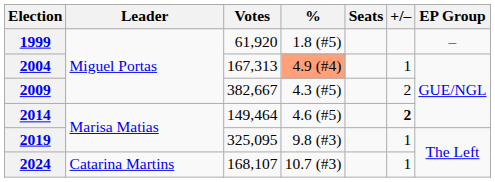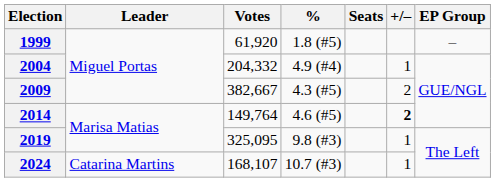2004 | Votes: 167,313 -> 204,332
2004 | %: lightsalmon background -> no background
2014 | Votes: 149,464 -> 149,764
